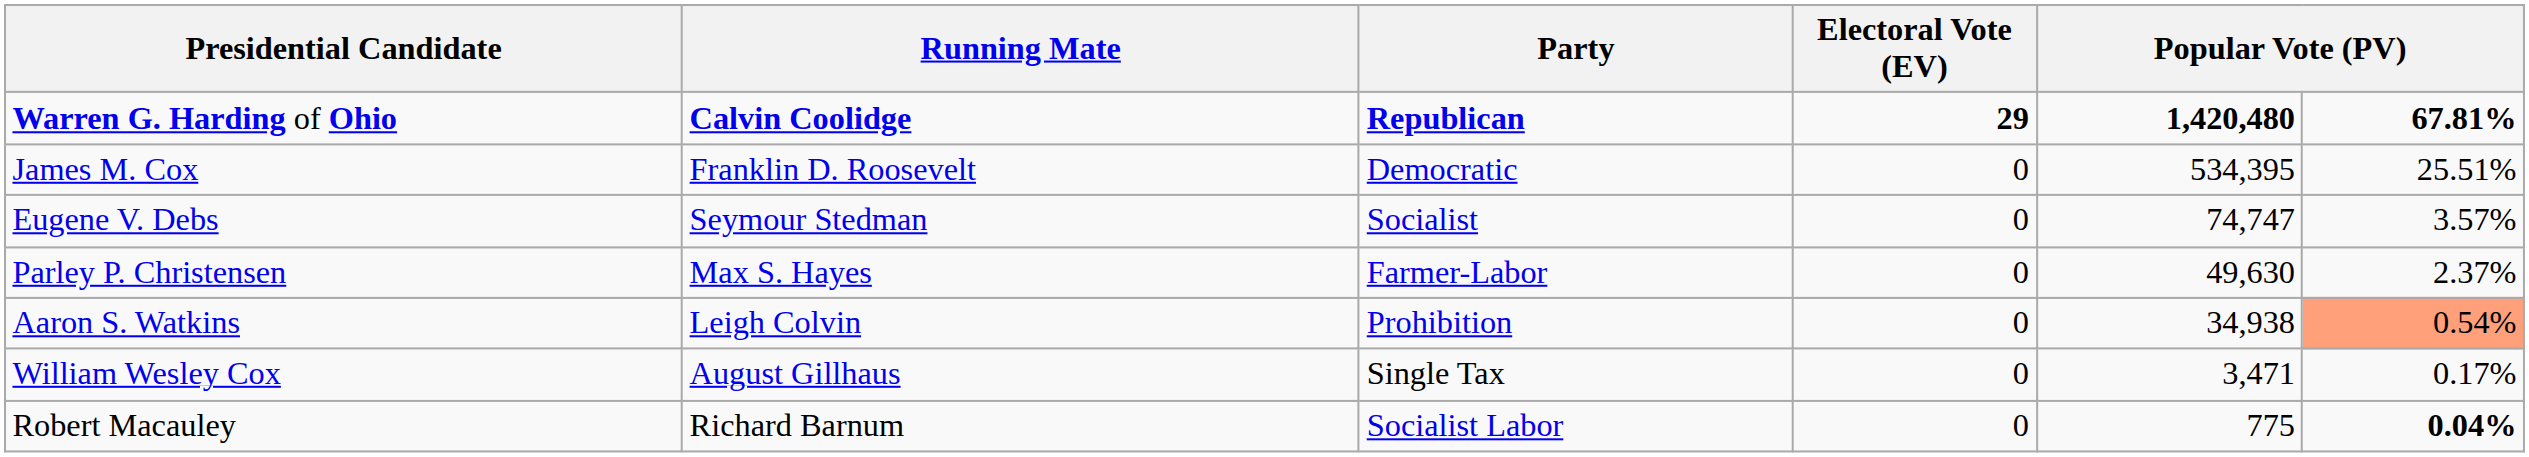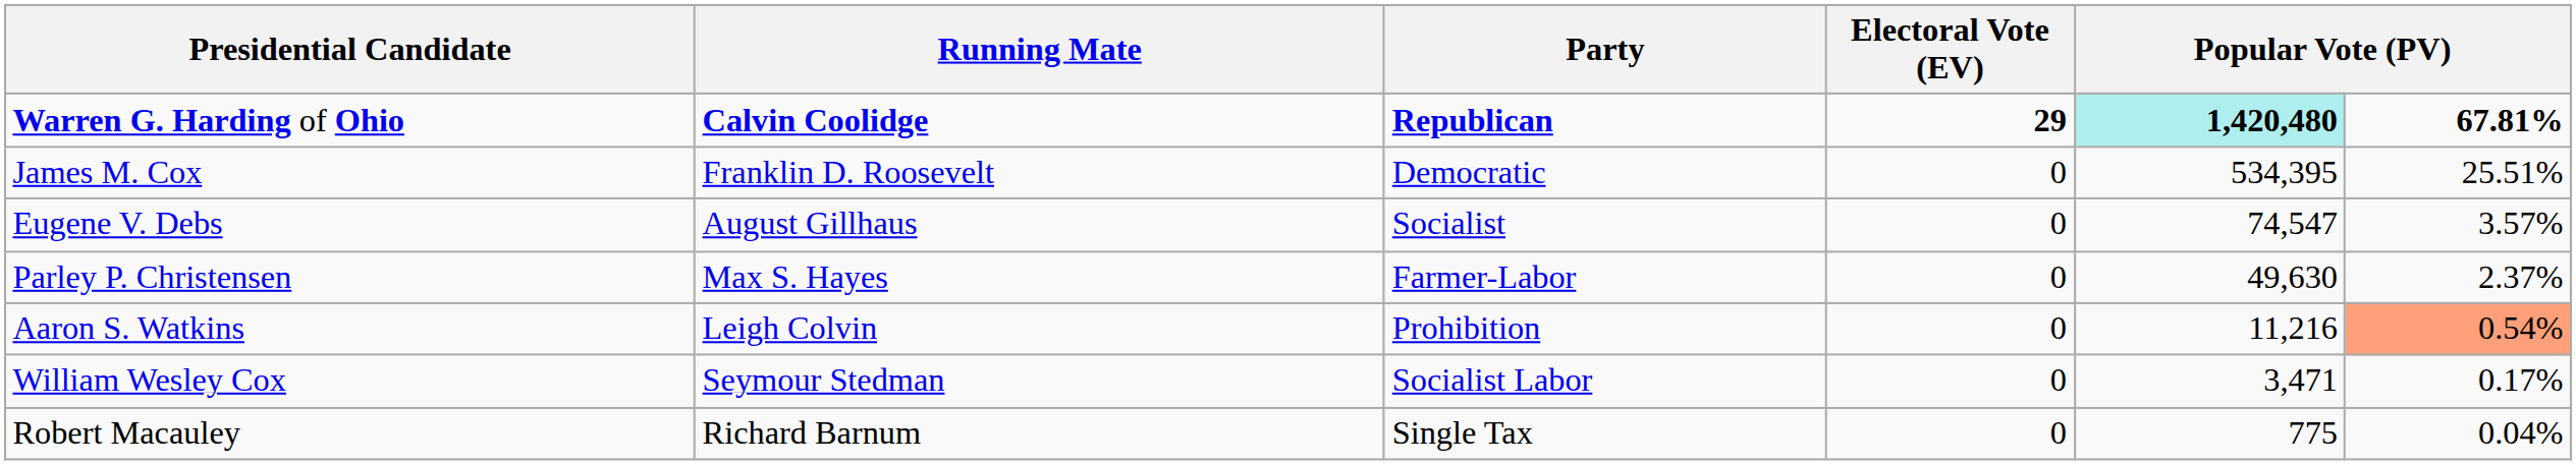Warren G. Harding of Ohio | column 5: no background -> paleturquoise background
Eugene V. Debs | Running Mate: Seymour Stedman -> August Gillhaus
Eugene V. Debs | column 5: 74,747 -> 74,547
Aaron S. Watkins | column 5: 34,938 -> 11,216
William Wesley Cox | Running Mate: August Gillhaus -> Seymour Stedman
William Wesley Cox | Party: Single Tax -> Socialist Labor
Robert Macauley | Party: Socialist Labor -> Single Tax
Robert Macauley | column 6: bold -> normal
